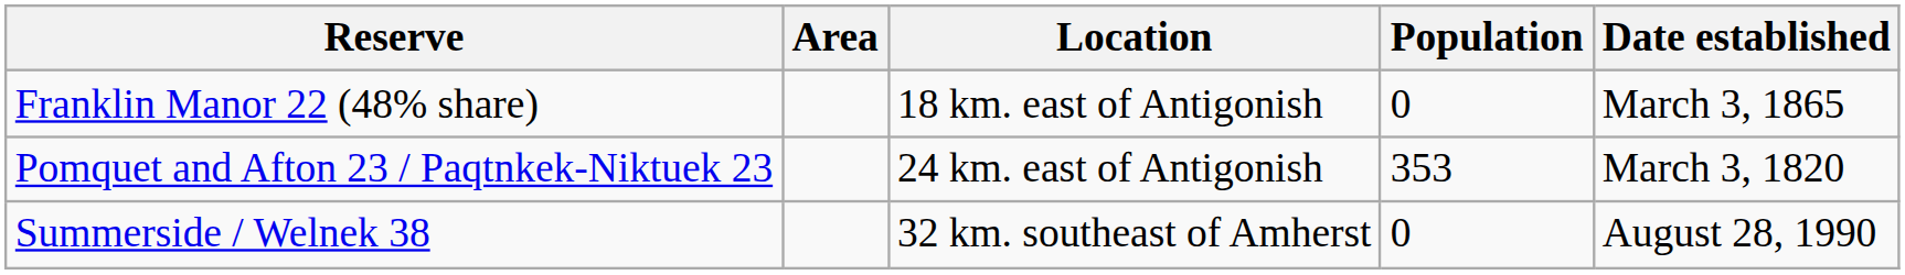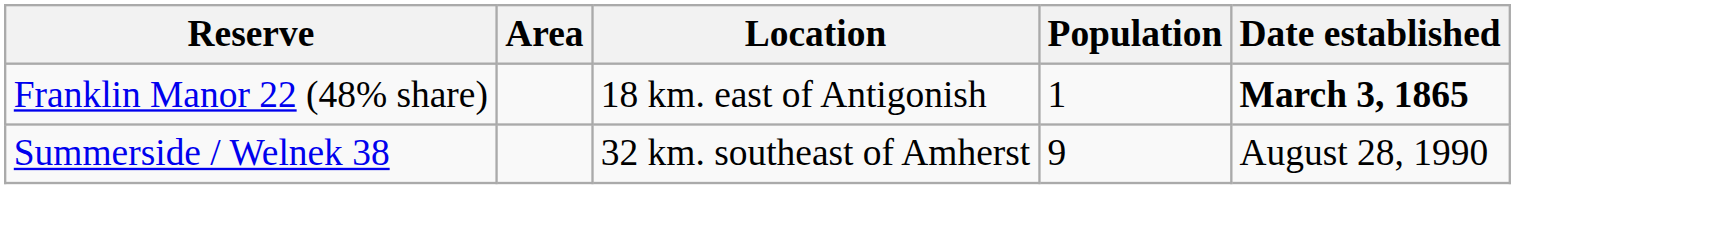Franklin Manor 22 (48% share) | Population: 0 -> 1
Franklin Manor 22 (48% share) | Date established: normal -> bold
- row: Pomquet and Afton 23 / Paqtnkek-Niktuek 23 | 24 km. east of Antigonish | 353 | March 3, 1820
Summerside / Welnek 38 | Population: 0 -> 9
